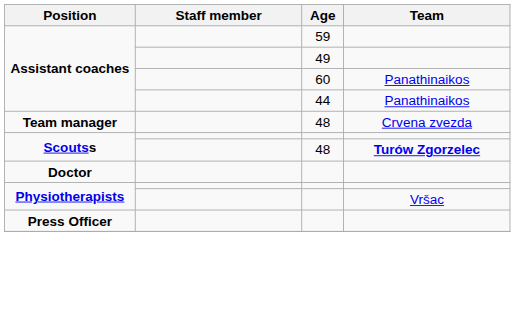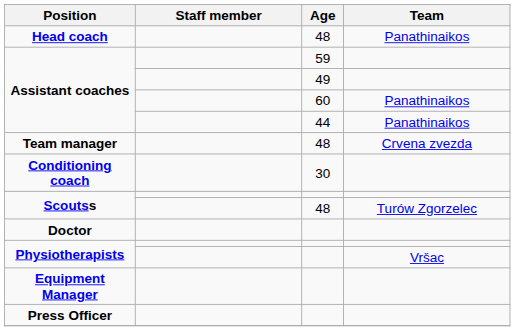+ row: Head coach | 48 | Panathinaikos
+ row: Conditioning coach | 30
Scoutss / 48 | Team: bold -> normal
+ row: Equipment Manager
